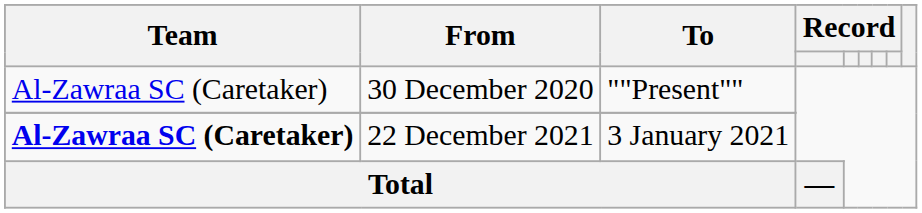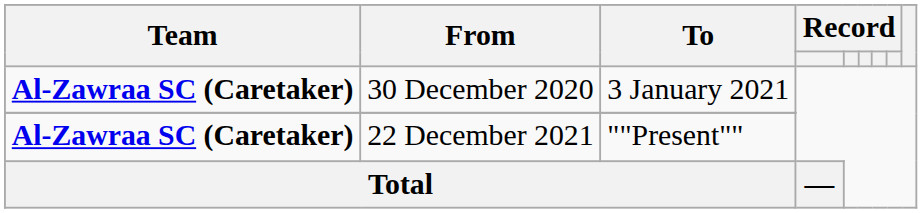30 December 2020 | Team: normal -> bold
30 December 2020 | To: ""Present"" -> 3 January 2021
22 December 2021 | To: 3 January 2021 -> ""Present""
